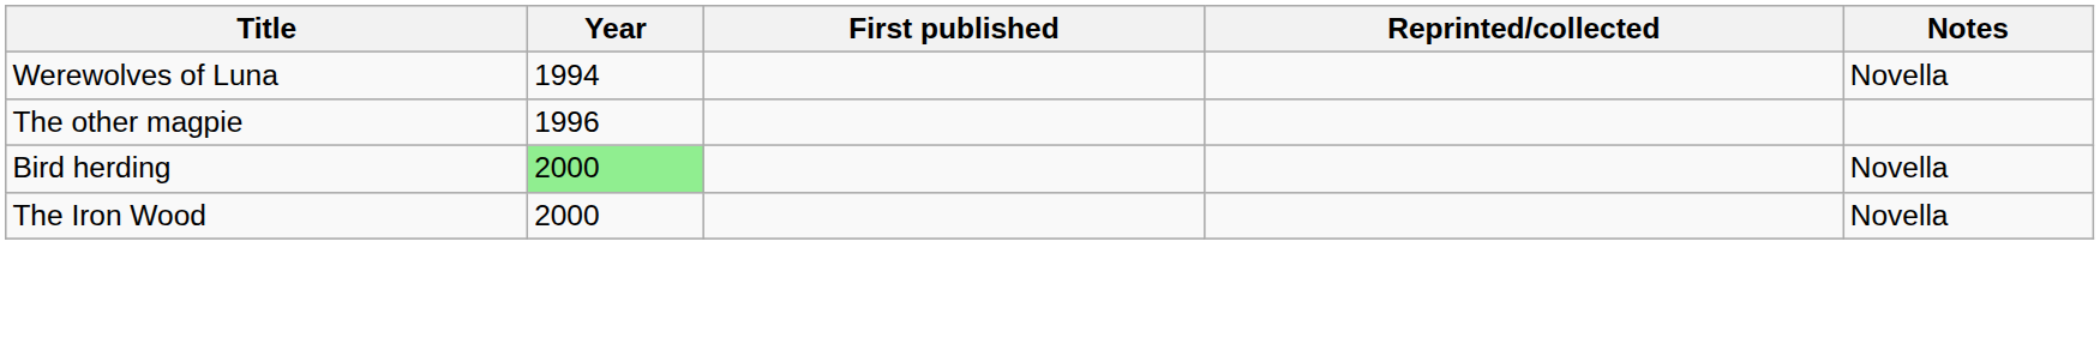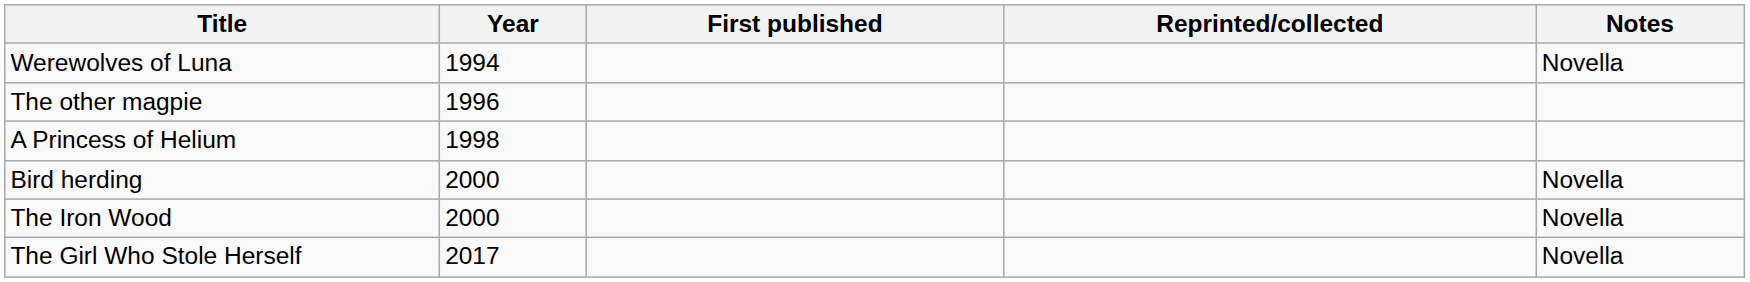+ row: A Princess of Helium | 1998
Bird herding | Year: lightgreen background -> no background
+ row: The Girl Who Stole Herself | 2017 | Novella
